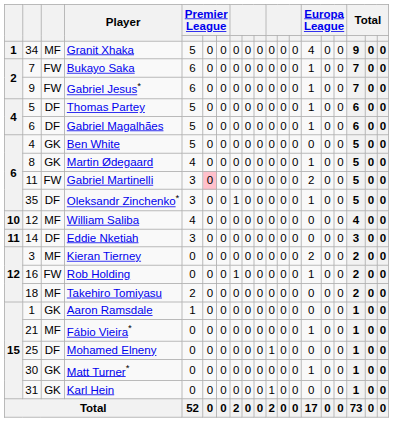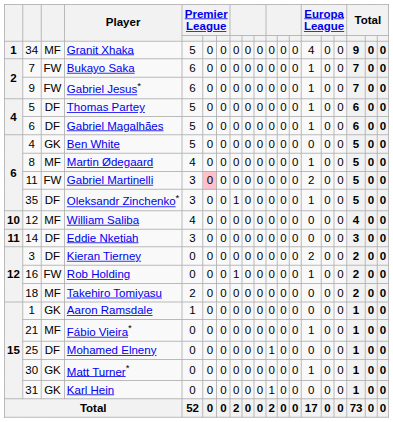Martin Ødegaard | column 3: GK -> MF
Kieran Tierney | column 3: MF -> DF
